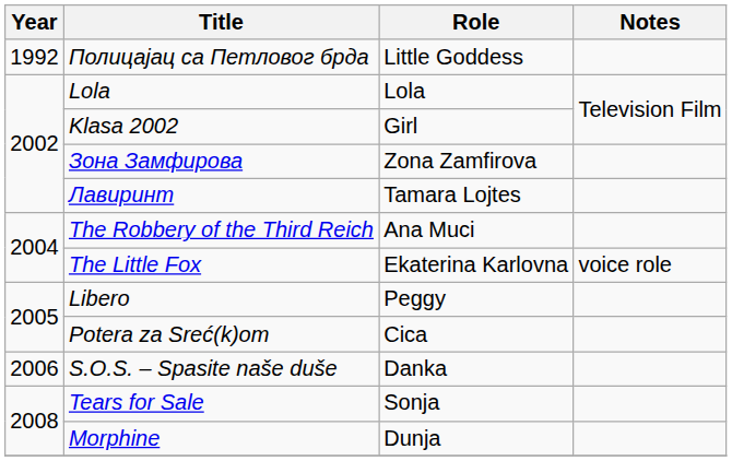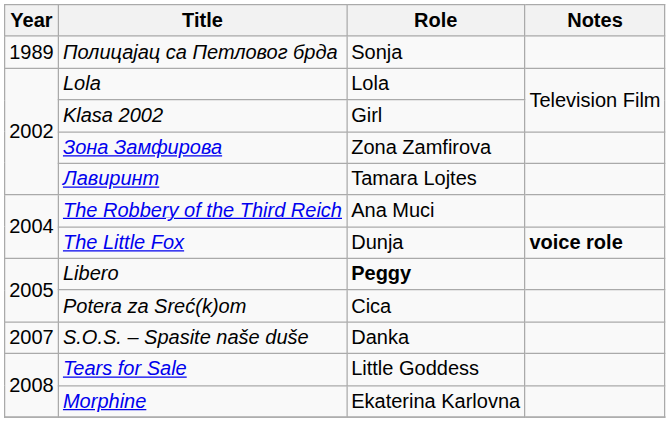Полицајац са Петловог брда | Year: 1992 -> 1989
Полицајац са Петловог брда | Role: Little Goddess -> Sonja
The Little Fox | Role: Ekaterina Karlovna -> Dunja
The Little Fox | Notes: normal -> bold
Libero | Role: normal -> bold
S.O.S. – Spasite naše duše | Year: 2006 -> 2007
Tears for Sale | Role: Sonja -> Little Goddess
Morphine | Role: Dunja -> Ekaterina Karlovna
